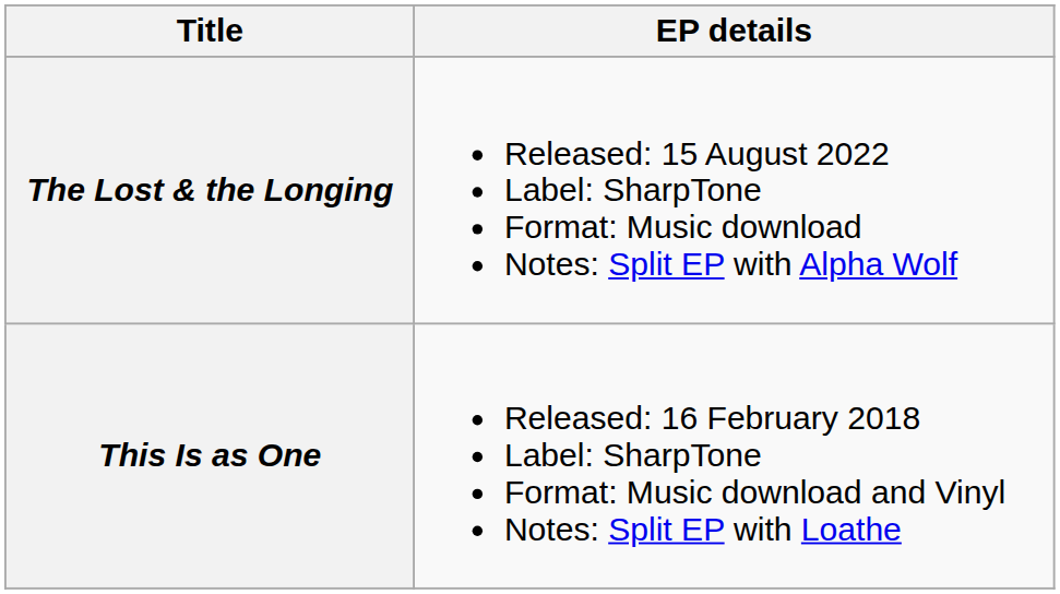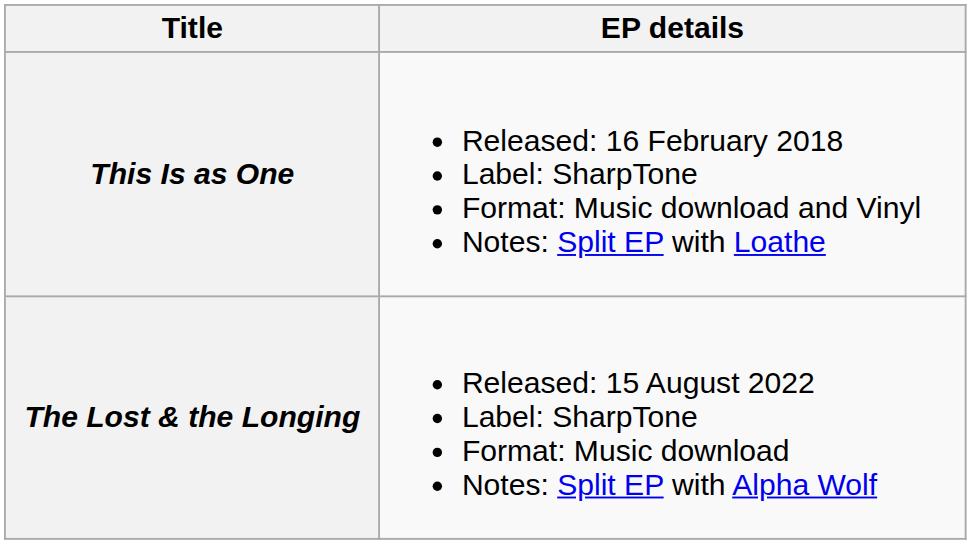rows swapped: This Is as One <-> The Lost & the Longing
